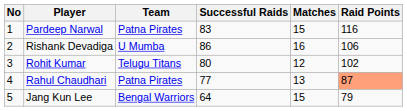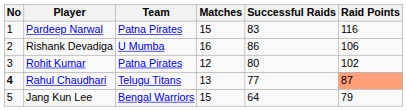columns swapped: Matches <-> Successful Raids
Rohit Kumar | Team: Telugu Titans -> Patna Pirates
Rahul Chaudhari | No: normal -> bold
Rahul Chaudhari | Team: Patna Pirates -> Telugu Titans
